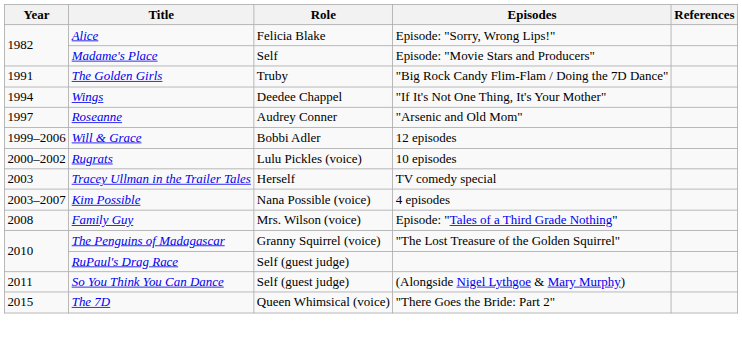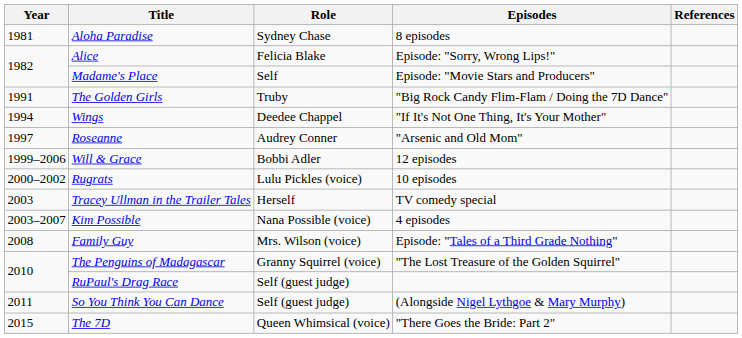+ row: 1981 | Aloha Paradise | Sydney Chase | 8 episodes
